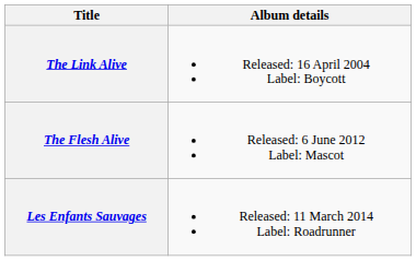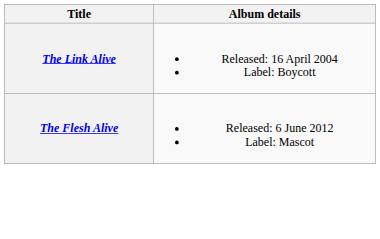- row: Les Enfants Sauvages | Released: 11 March 2014 Label: Roadrunner
